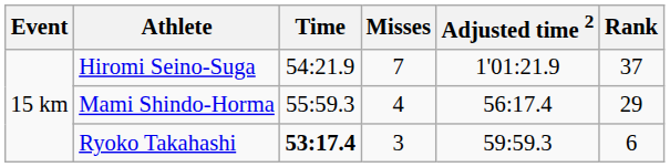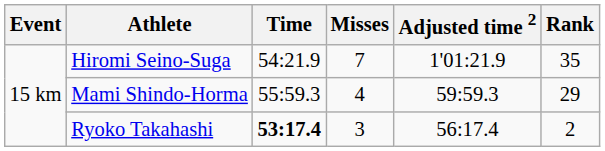Hiromi Seino-Suga | Rank: 37 -> 35
Mami Shindo-Horma | Adjusted time 2: 56:17.4 -> 59:59.3
Ryoko Takahashi | Adjusted time 2: 59:59.3 -> 56:17.4
Ryoko Takahashi | Rank: 6 -> 2
